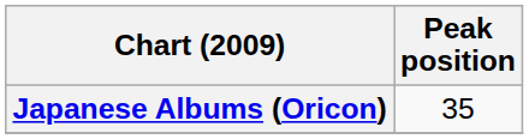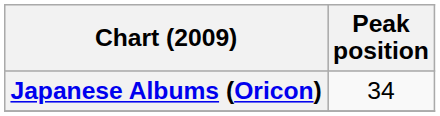Japanese Albums (Oricon) | Peak position: 35 -> 34
